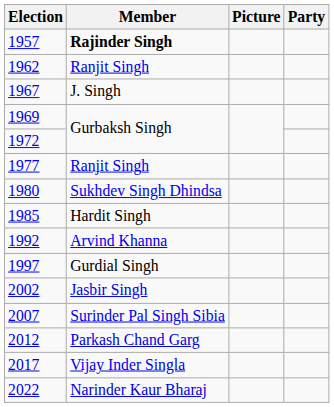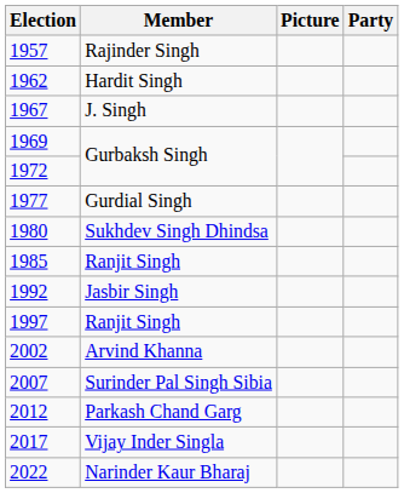1957 | Member: bold -> normal
1962 | Member: Ranjit Singh -> Hardit Singh
1977 | Member: Ranjit Singh -> Gurdial Singh
1985 | Member: Hardit Singh -> Ranjit Singh
1992 | Member: Arvind Khanna -> Jasbir Singh
1997 | Member: Gurdial Singh -> Ranjit Singh
2002 | Member: Jasbir Singh -> Arvind Khanna
